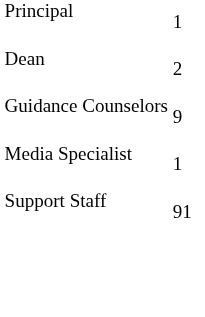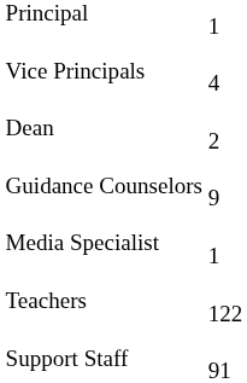+ row: Vice Principals | 4
+ row: Teachers | 122
